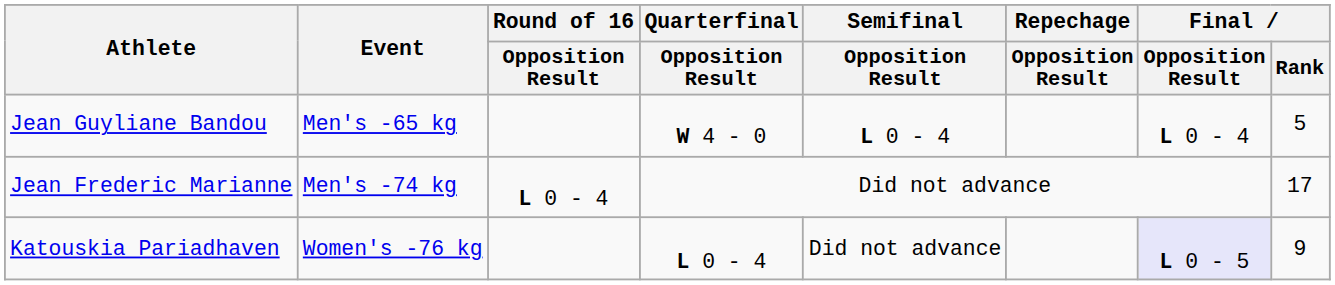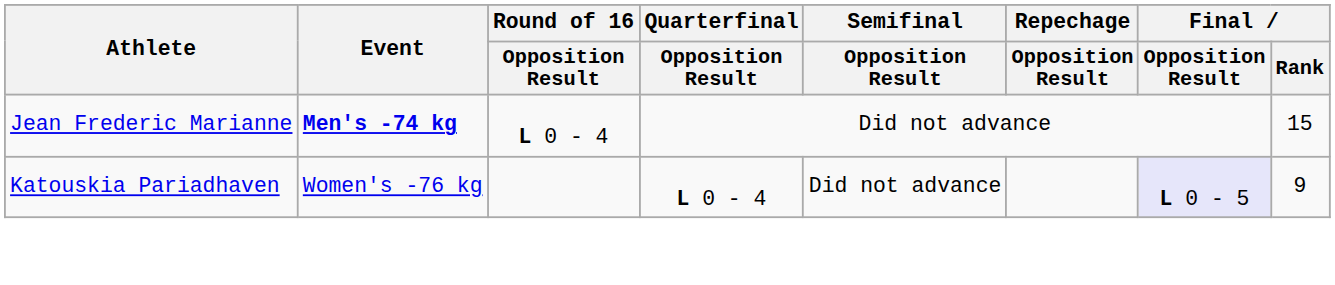- row: Jean Guyliane Bandou | Men's -65 kg | W 4 - 0 | L 0 - 4 | L 0 - 4 | 5
Jean Frederic Marianne | Event: normal -> bold
Jean Frederic Marianne | Final / Rank: 17 -> 15
